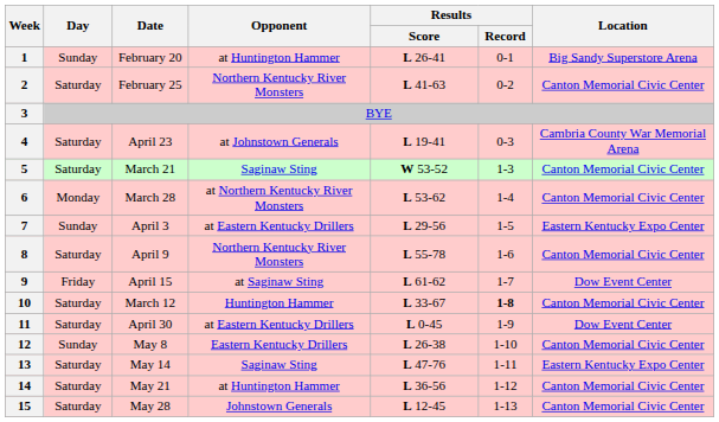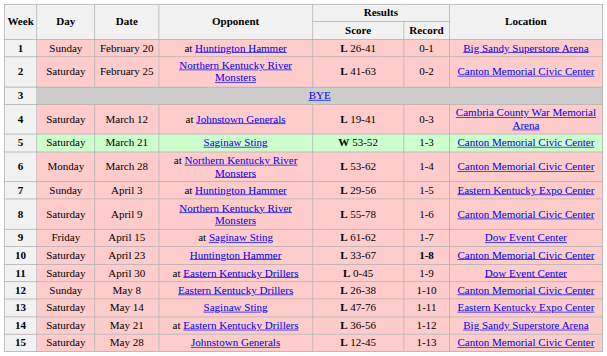4 | Date: April 23 -> March 12
7 | Opponent: at Eastern Kentucky Drillers -> at Huntington Hammer
10 | Date: March 12 -> April 23
14 | Opponent: at Huntington Hammer -> at Eastern Kentucky Drillers
14 | Location: Canton Memorial Civic Center -> Big Sandy Superstore Arena
